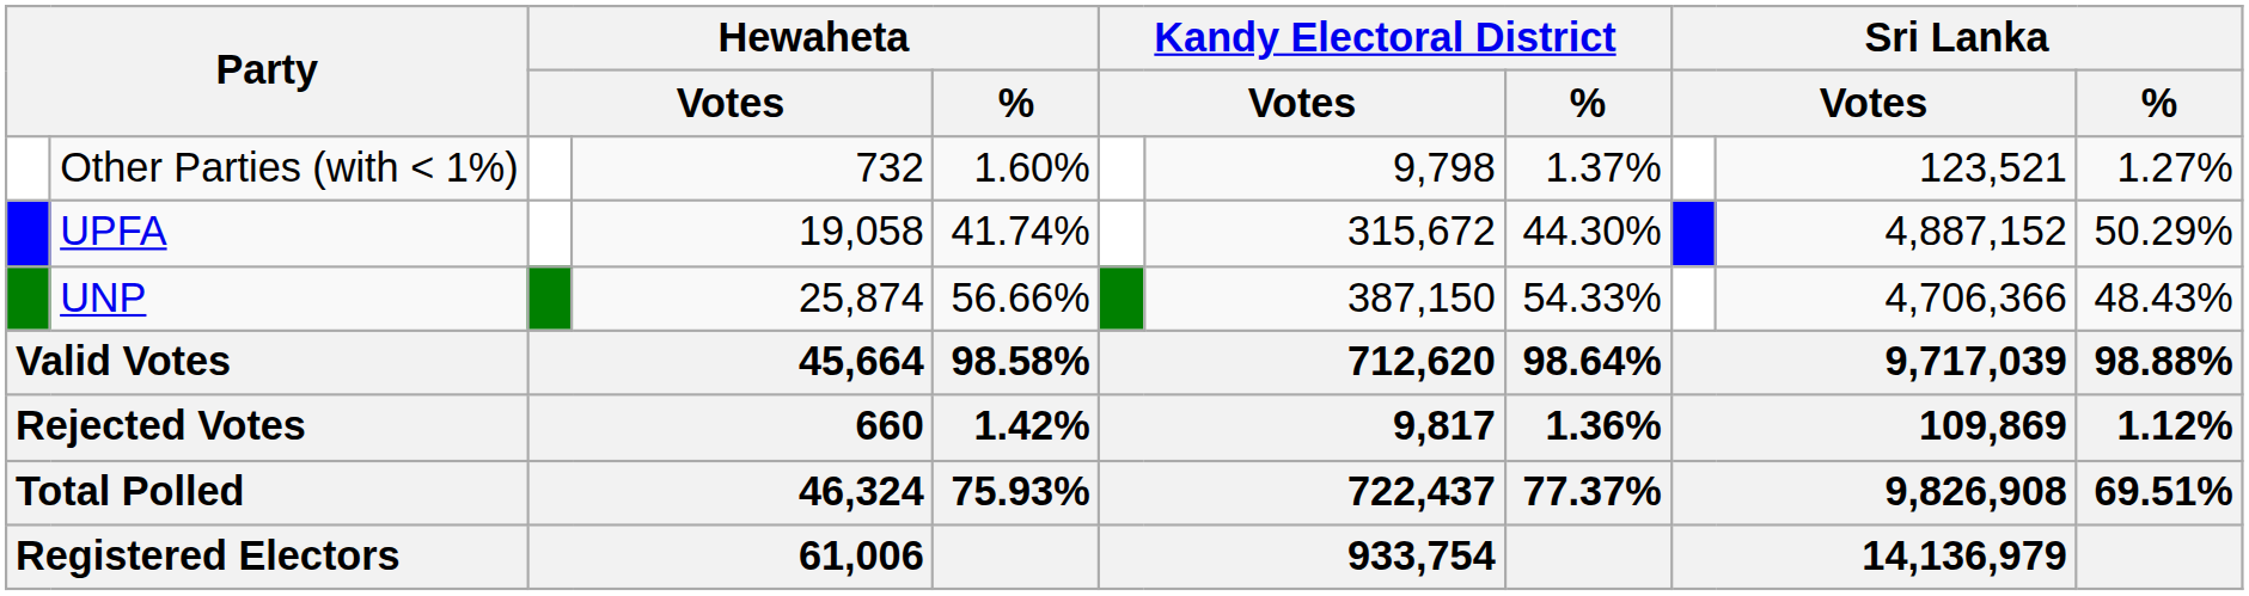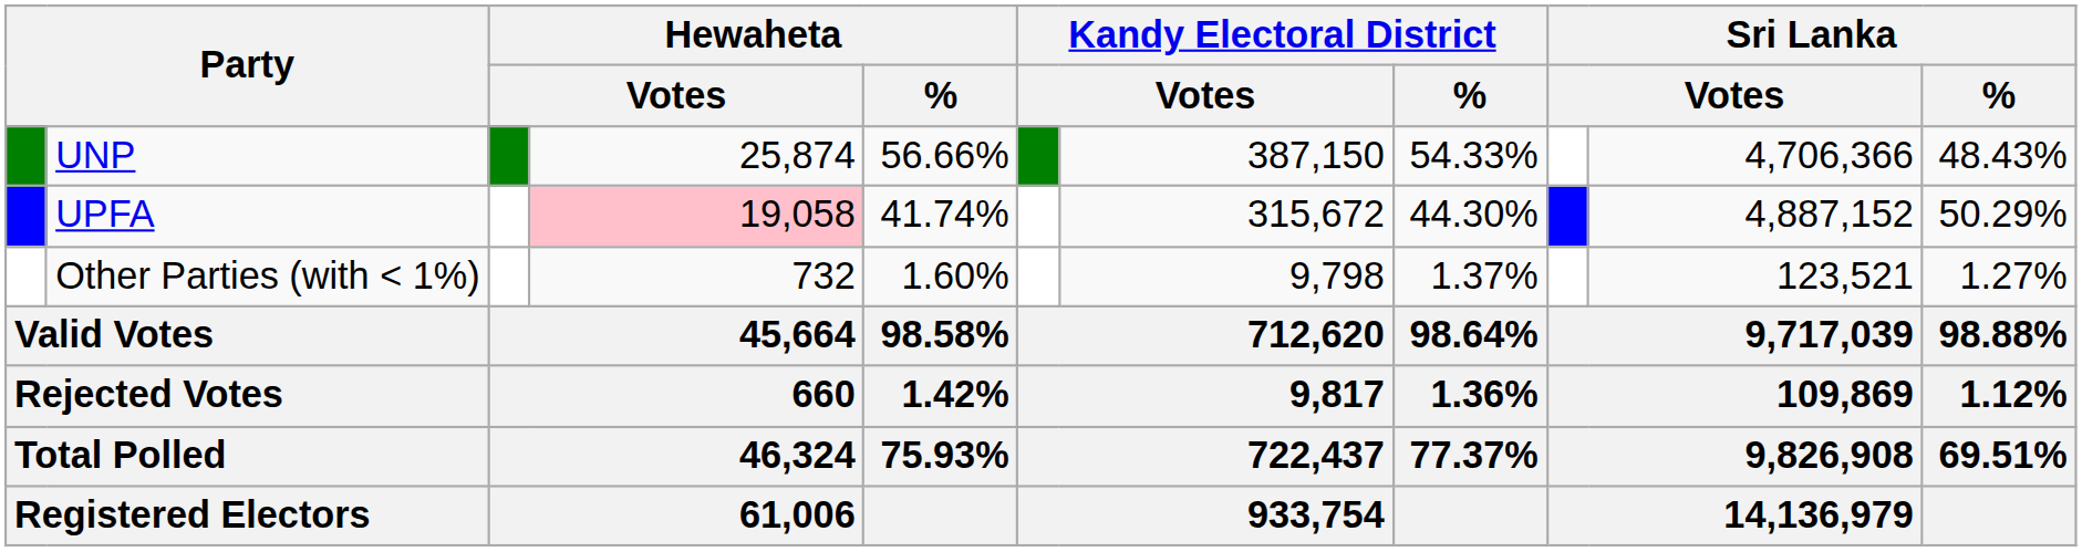rows swapped: UNP <-> Other Parties (with < 1%)
UPFA | column 4: no background -> pink background
